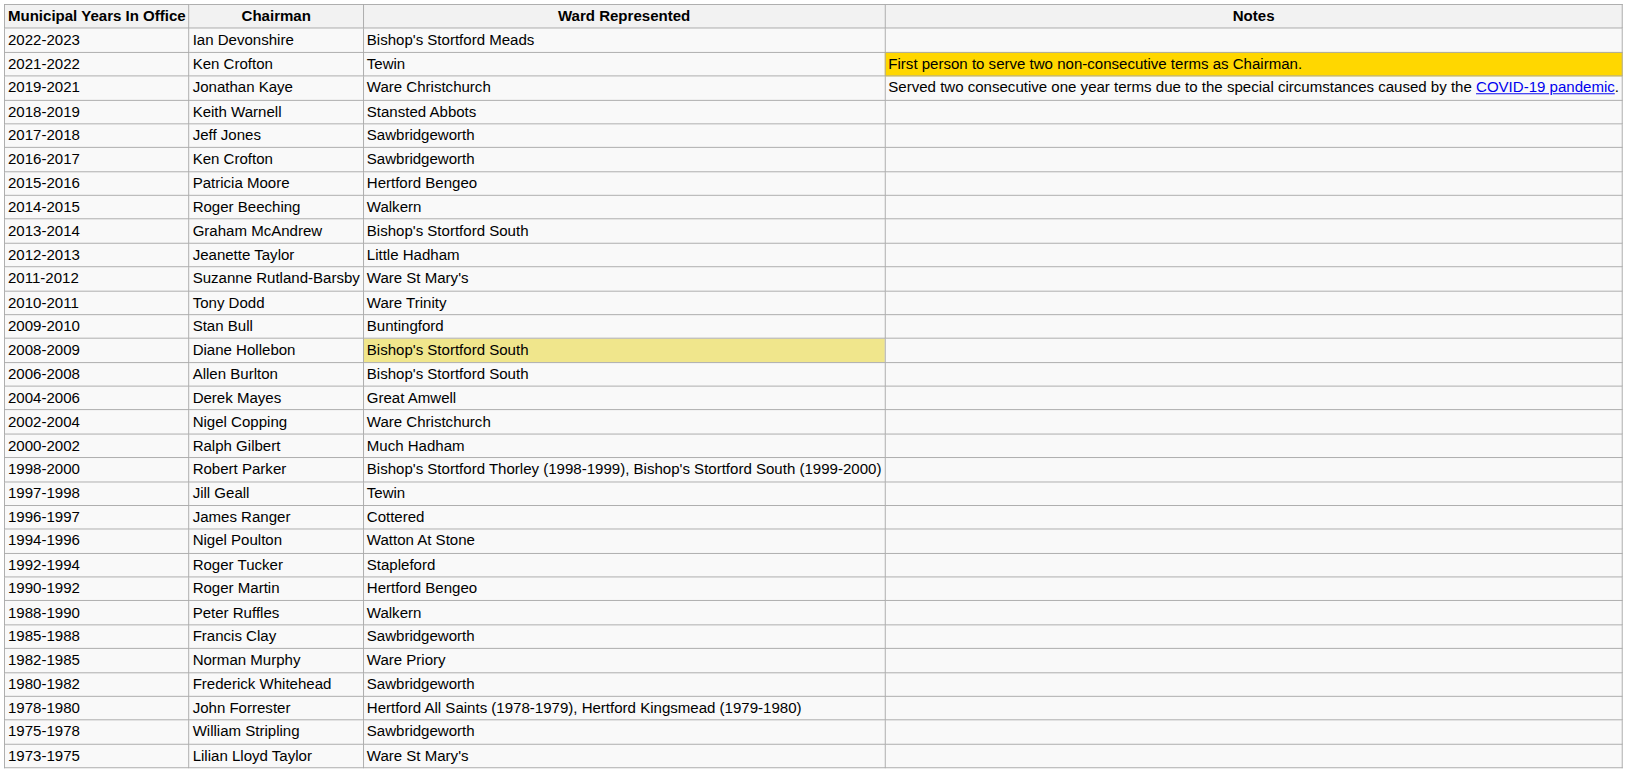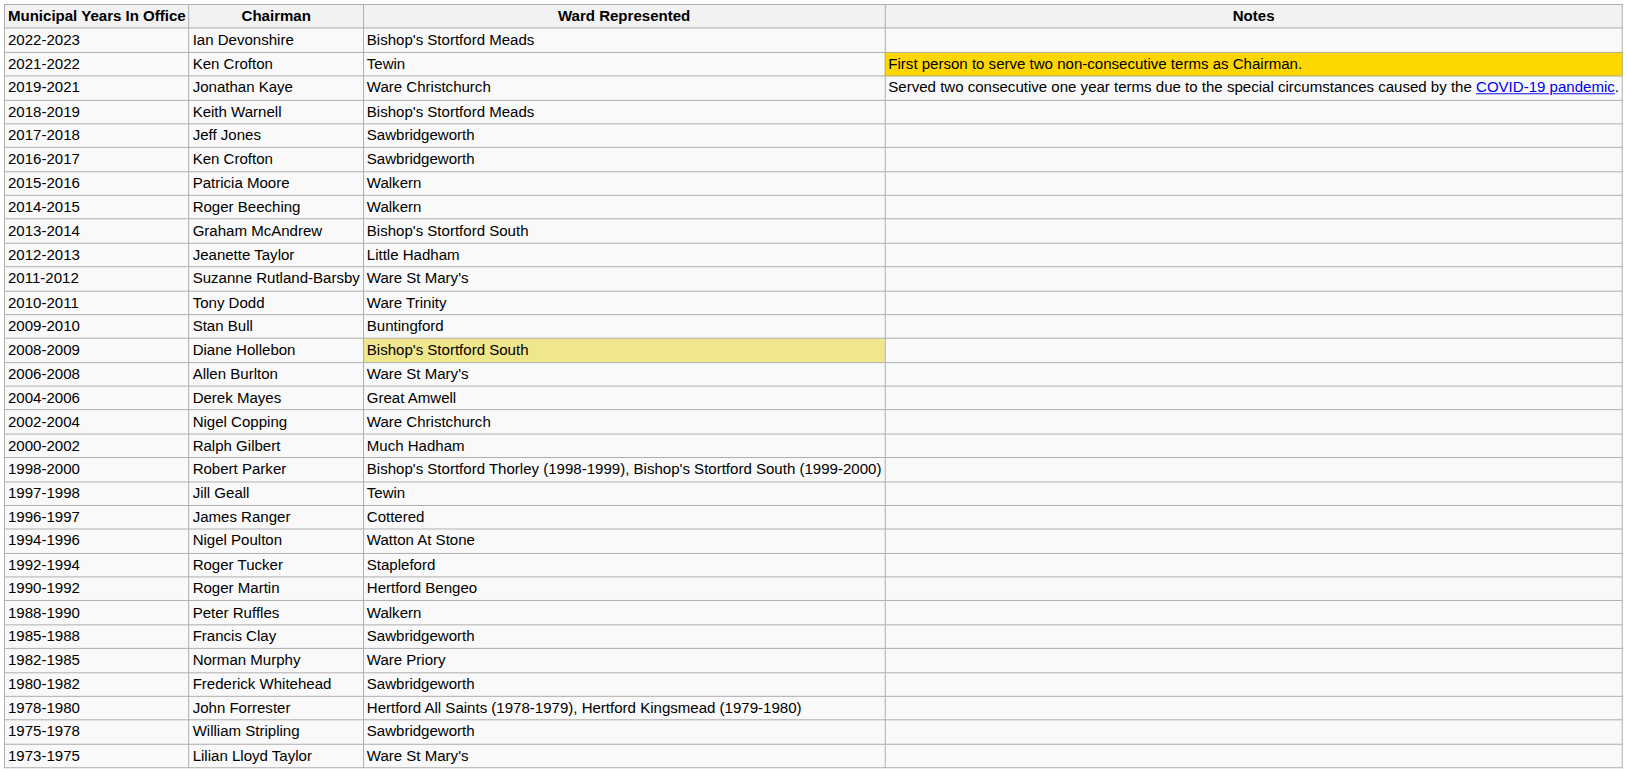Keith Warnell | Ward Represented: Stansted Abbots -> Bishop's Stortford Meads
Patricia Moore | Ward Represented: Hertford Bengeo -> Walkern
Allen Burlton | Ward Represented: Bishop's Stortford South -> Ware St Mary's
